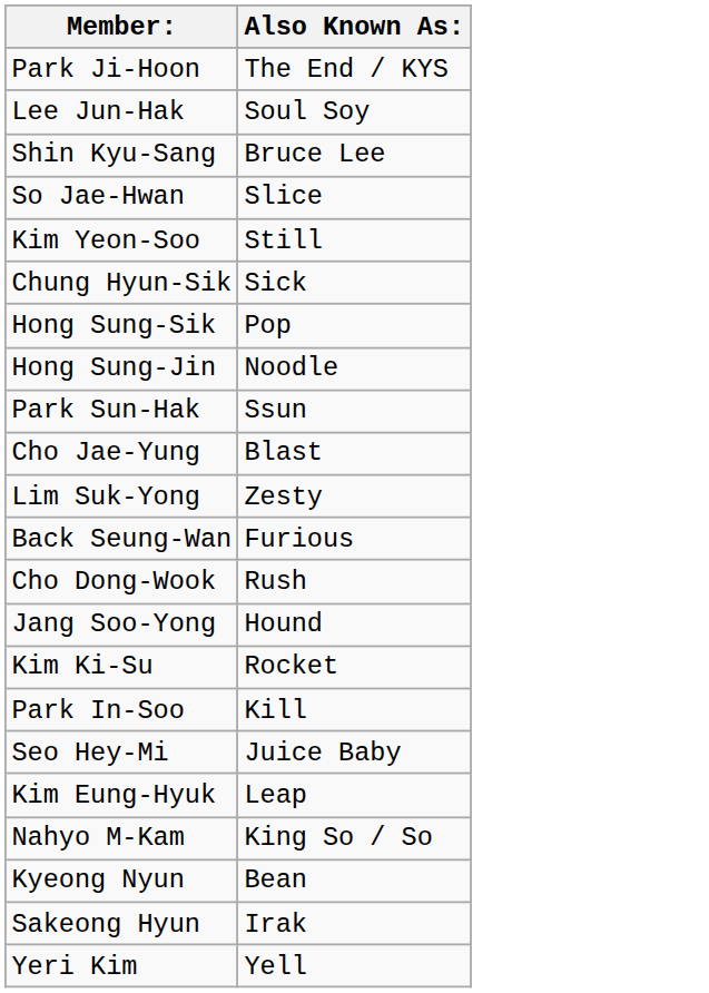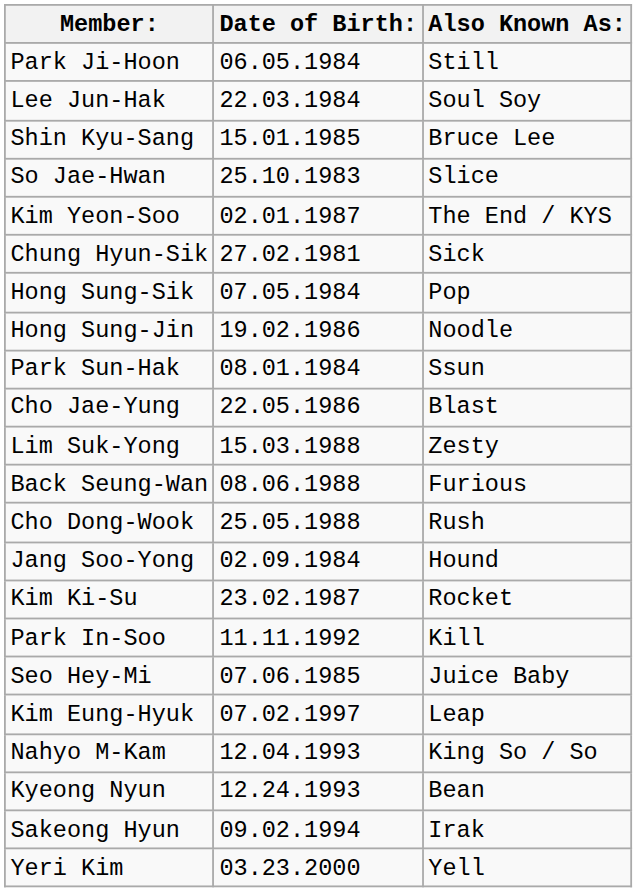+ column: Date of Birth: | 06.05.1984 | 22.03.1984 | 15.01.1985 | 25.10.1983 | 02.01.1987 | 27.02.1981 | 07.05.1984 | 19.02.1986 | 08.01.1984 | 22.05.1986 | 15.03.1988 | 08.06.1988 | 25.05.1988 | 02.09.1984 | 23.02.1987 | 11.11.1992 | 07.06.1985 | 07.02.1997 | 12.04.1993 | 12.24.1993 | 09.02.1994 | 03.23.2000
Park Ji-Hoon | Also Known As:: The End / KYS -> Still
Kim Yeon-Soo | Also Known As:: Still -> The End / KYS
